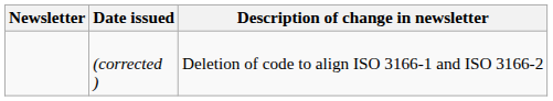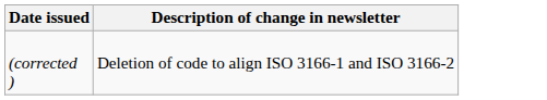- column: Newsletter
